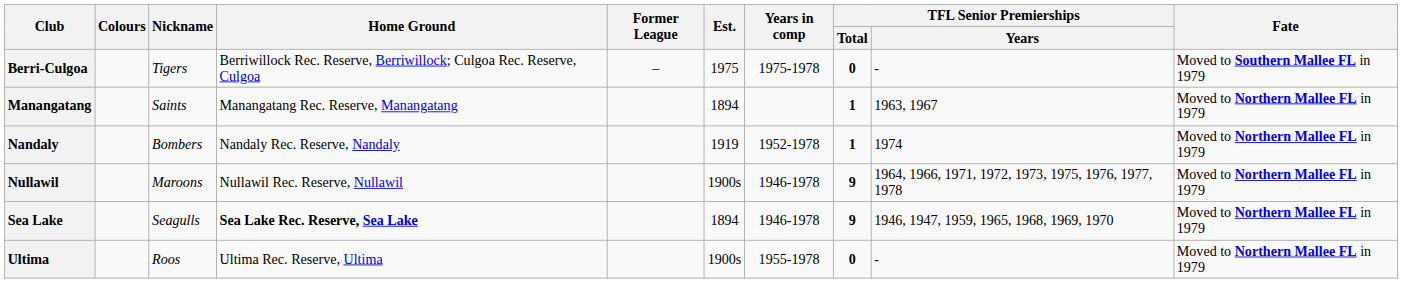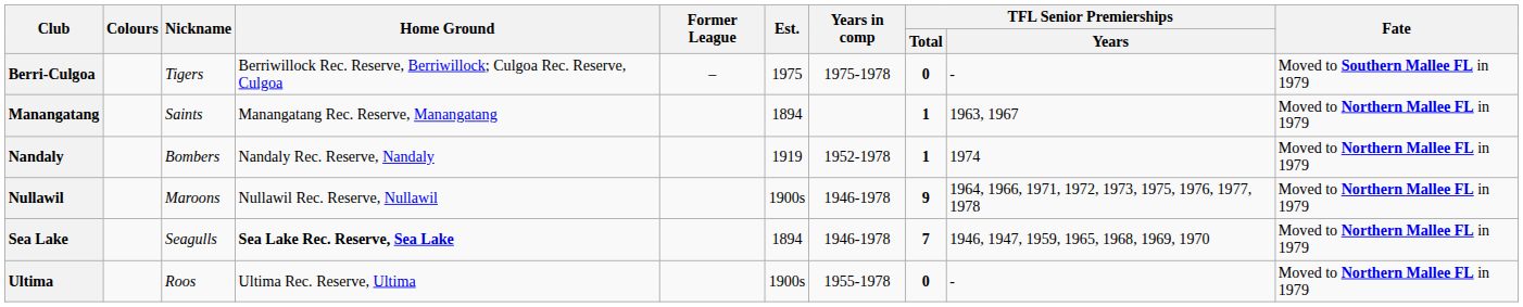Sea Lake | TFL Senior Premierships / Total: 9 -> 7
